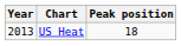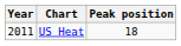US Heat | Year: 2013 -> 2011
